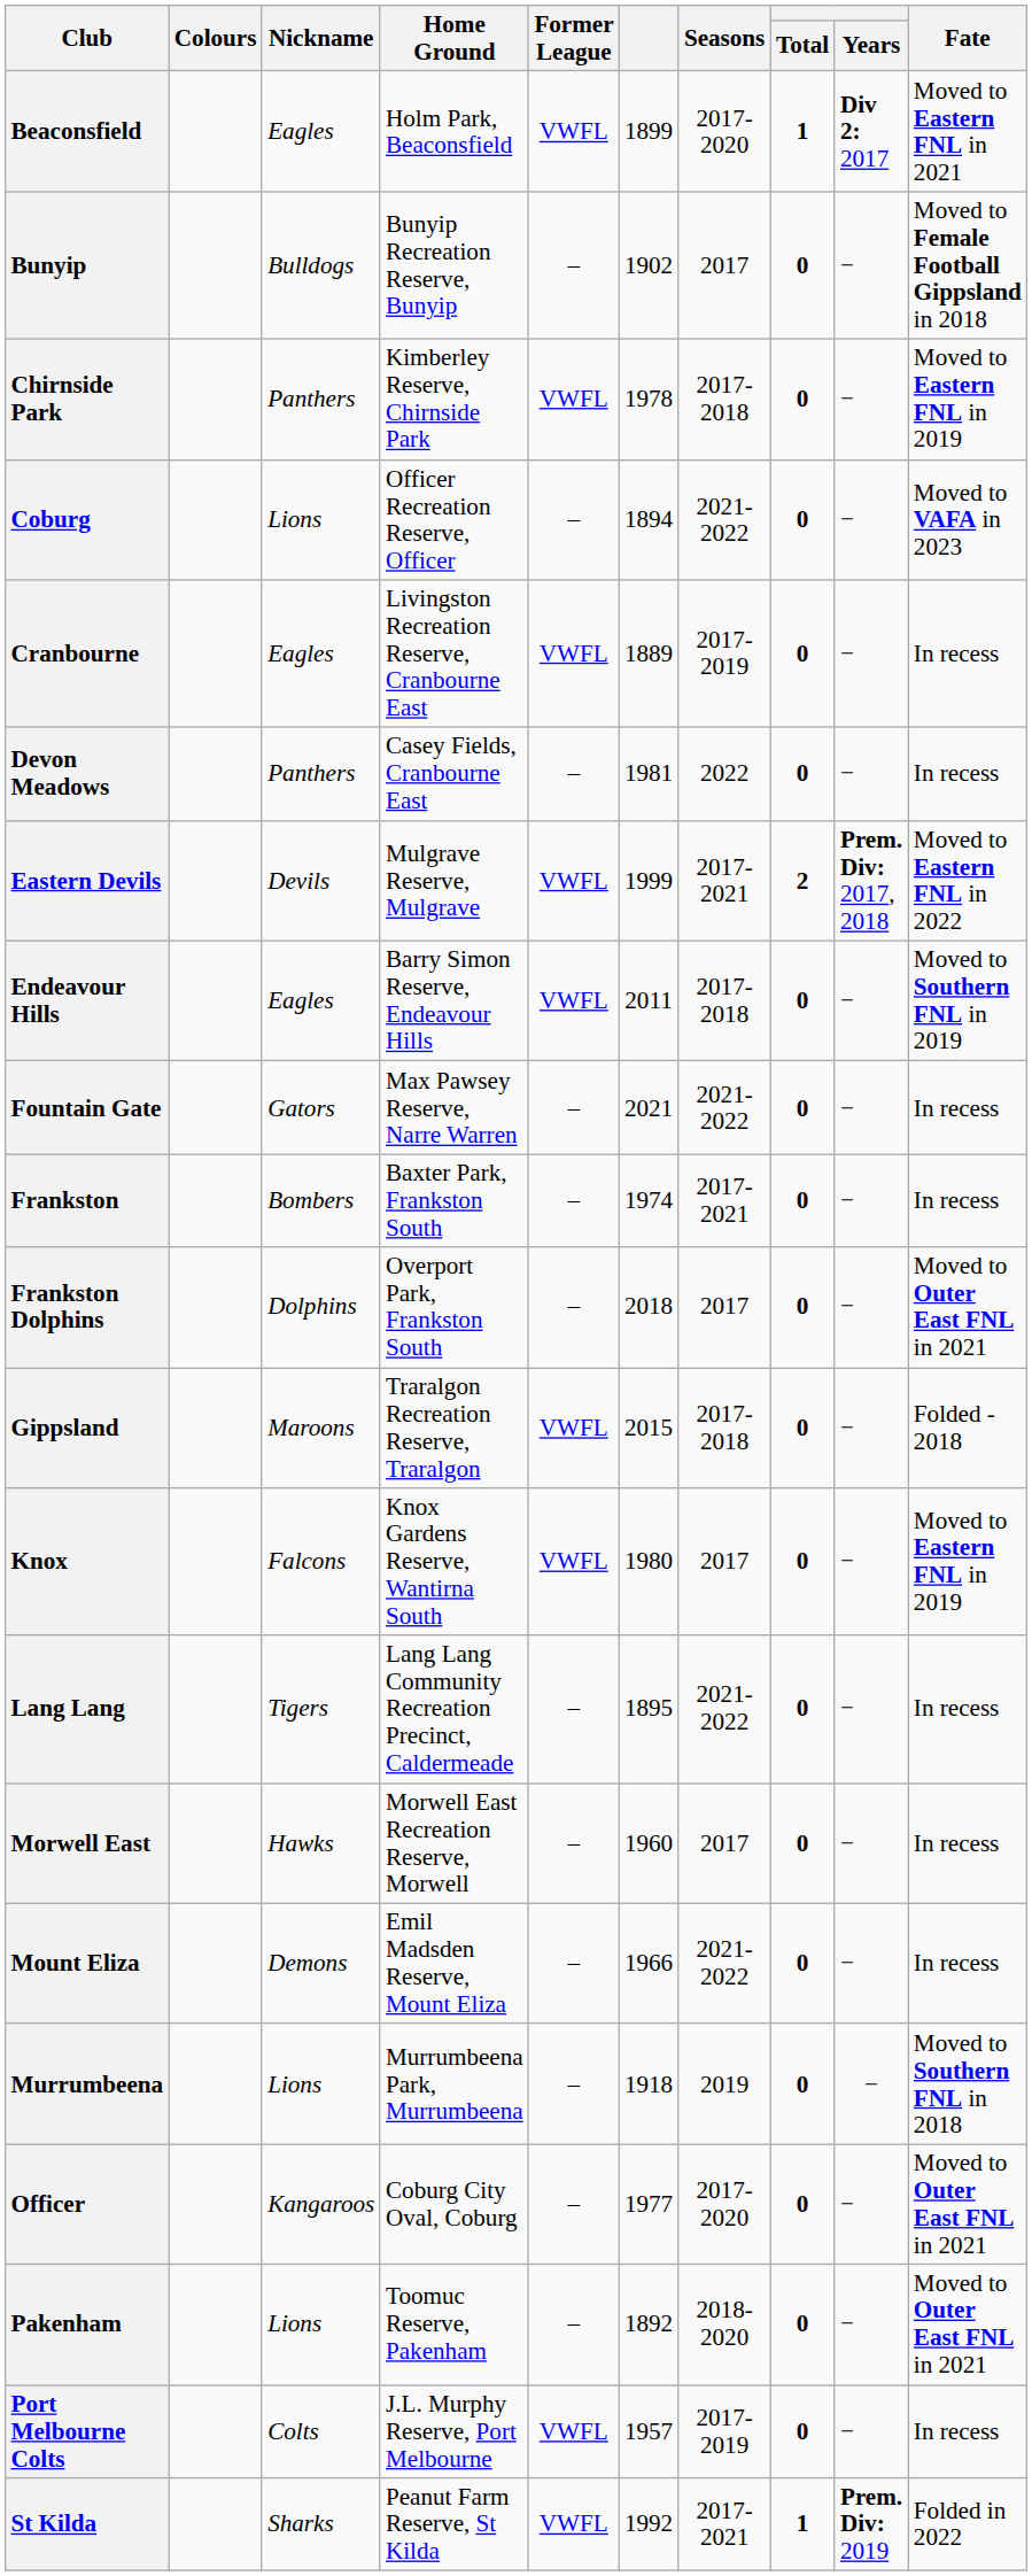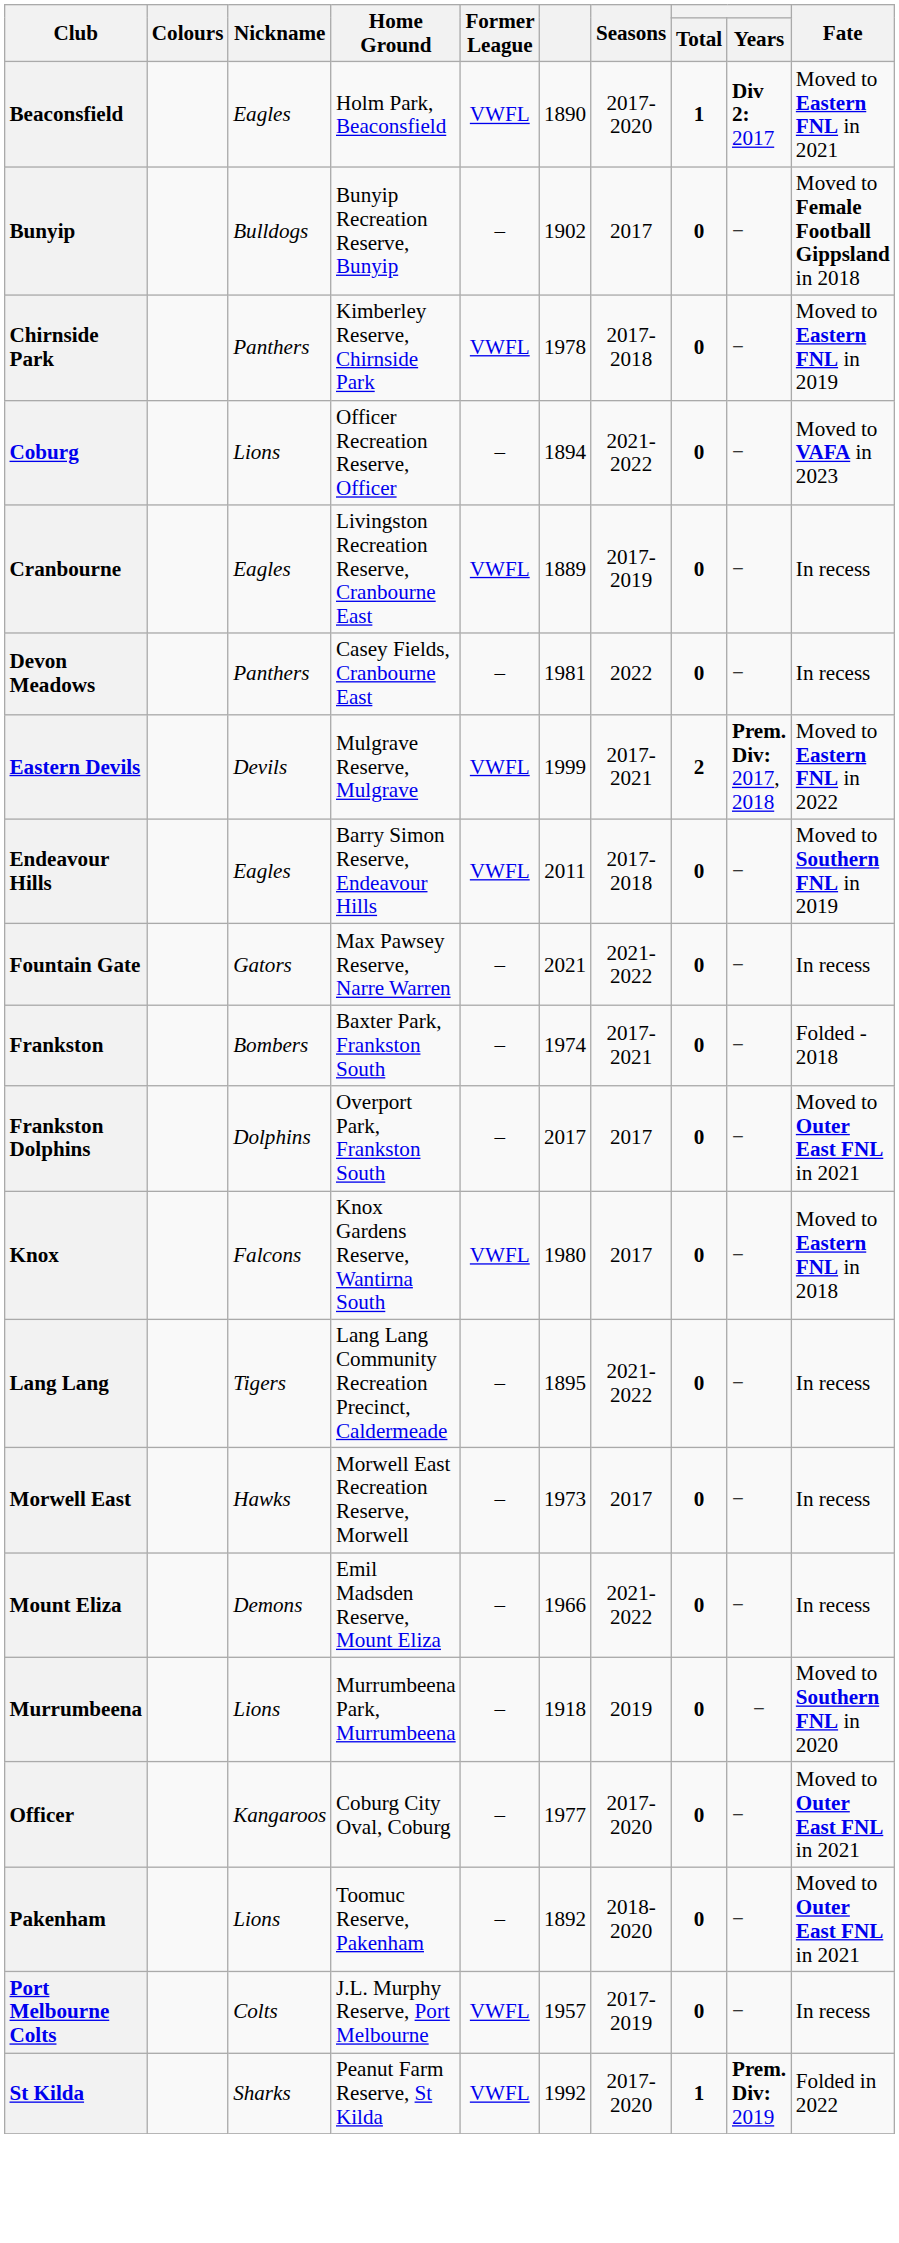Beaconsfield | column 6: 1899 -> 1890
Frankston | Fate: In recess -> Folded - 2018
Frankston Dolphins | column 6: 2018 -> 2017
- row: Gippsland | Maroons | Traralgon Recreation Reserve, Traralgon | VWFL | 2015 | 2017-2018 | 0 | − | Folded - 2018
Knox | Fate: Moved to Eastern FNL in 2019 -> Moved to Eastern FNL in 2018
Morwell East | column 6: 1960 -> 1973
Murrumbeena | Fate: Moved to Southern FNL in 2018 -> Moved to Southern FNL in 2020
St Kilda | Seasons: 2017-2021 -> 2017-2020
